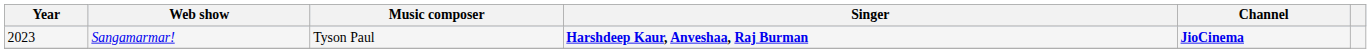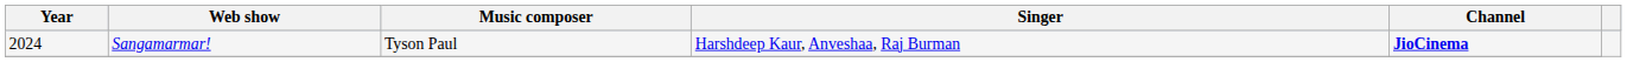Sangamarmar! | Year: 2023 -> 2024
Sangamarmar! | Singer: bold -> normal
